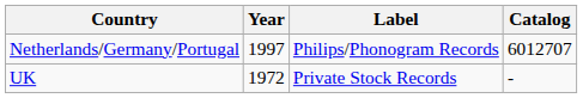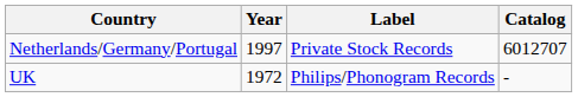Netherlands/Germany/Portugal | Label: Philips/Phonogram Records -> Private Stock Records
UK | Label: Private Stock Records -> Philips/Phonogram Records
